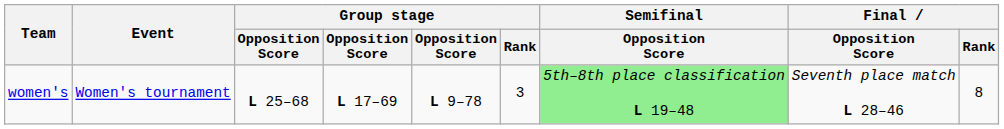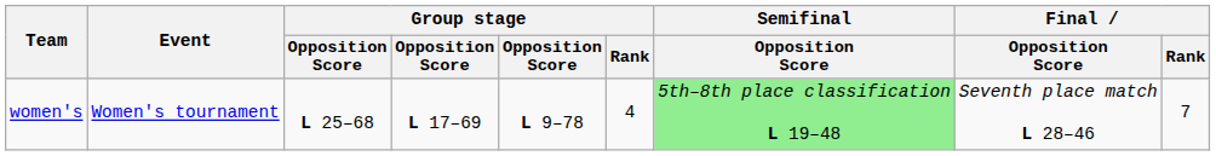women's | Group stage / Rank: 3 -> 4
women's | Final / Rank: 8 -> 7
